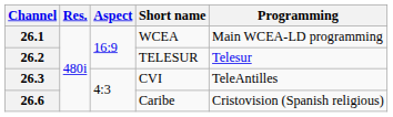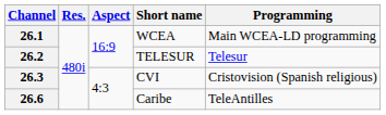26.3 | Programming: TeleAntilles -> Cristovision (Spanish religious)
26.6 | Programming: Cristovision (Spanish religious) -> TeleAntilles
